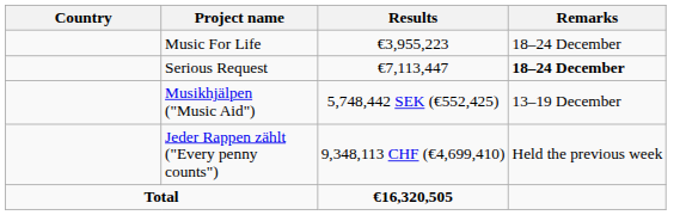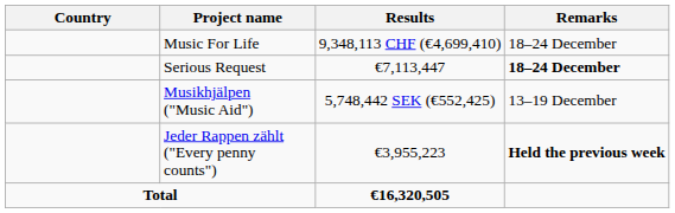Music For Life | Results: €3,955,223 -> 9,348,113 CHF (€4,699,410)
Jeder Rappen zählt ("Every penny counts") | Results: 9,348,113 CHF (€4,699,410) -> €3,955,223
Jeder Rappen zählt ("Every penny counts") | Remarks: normal -> bold
